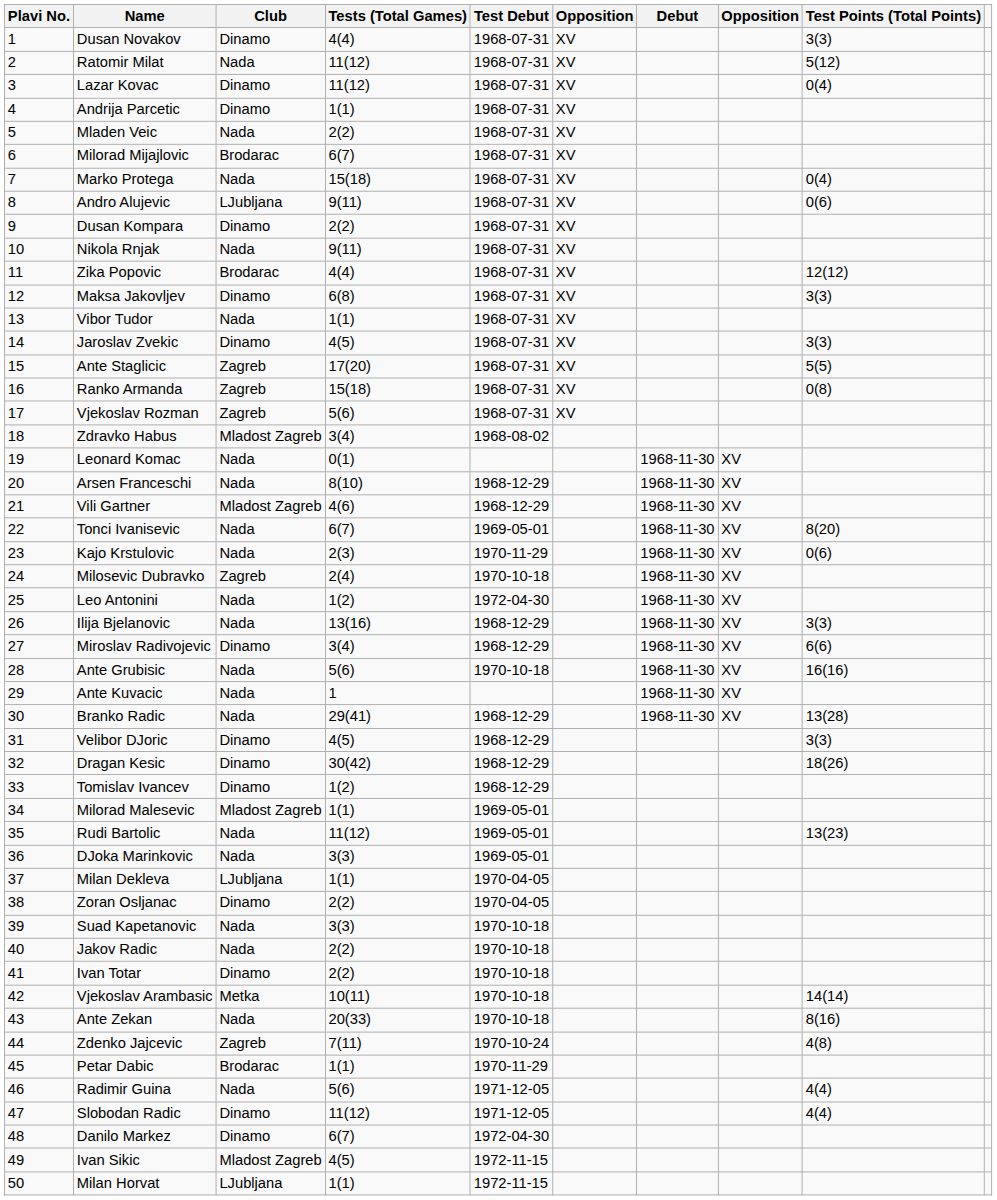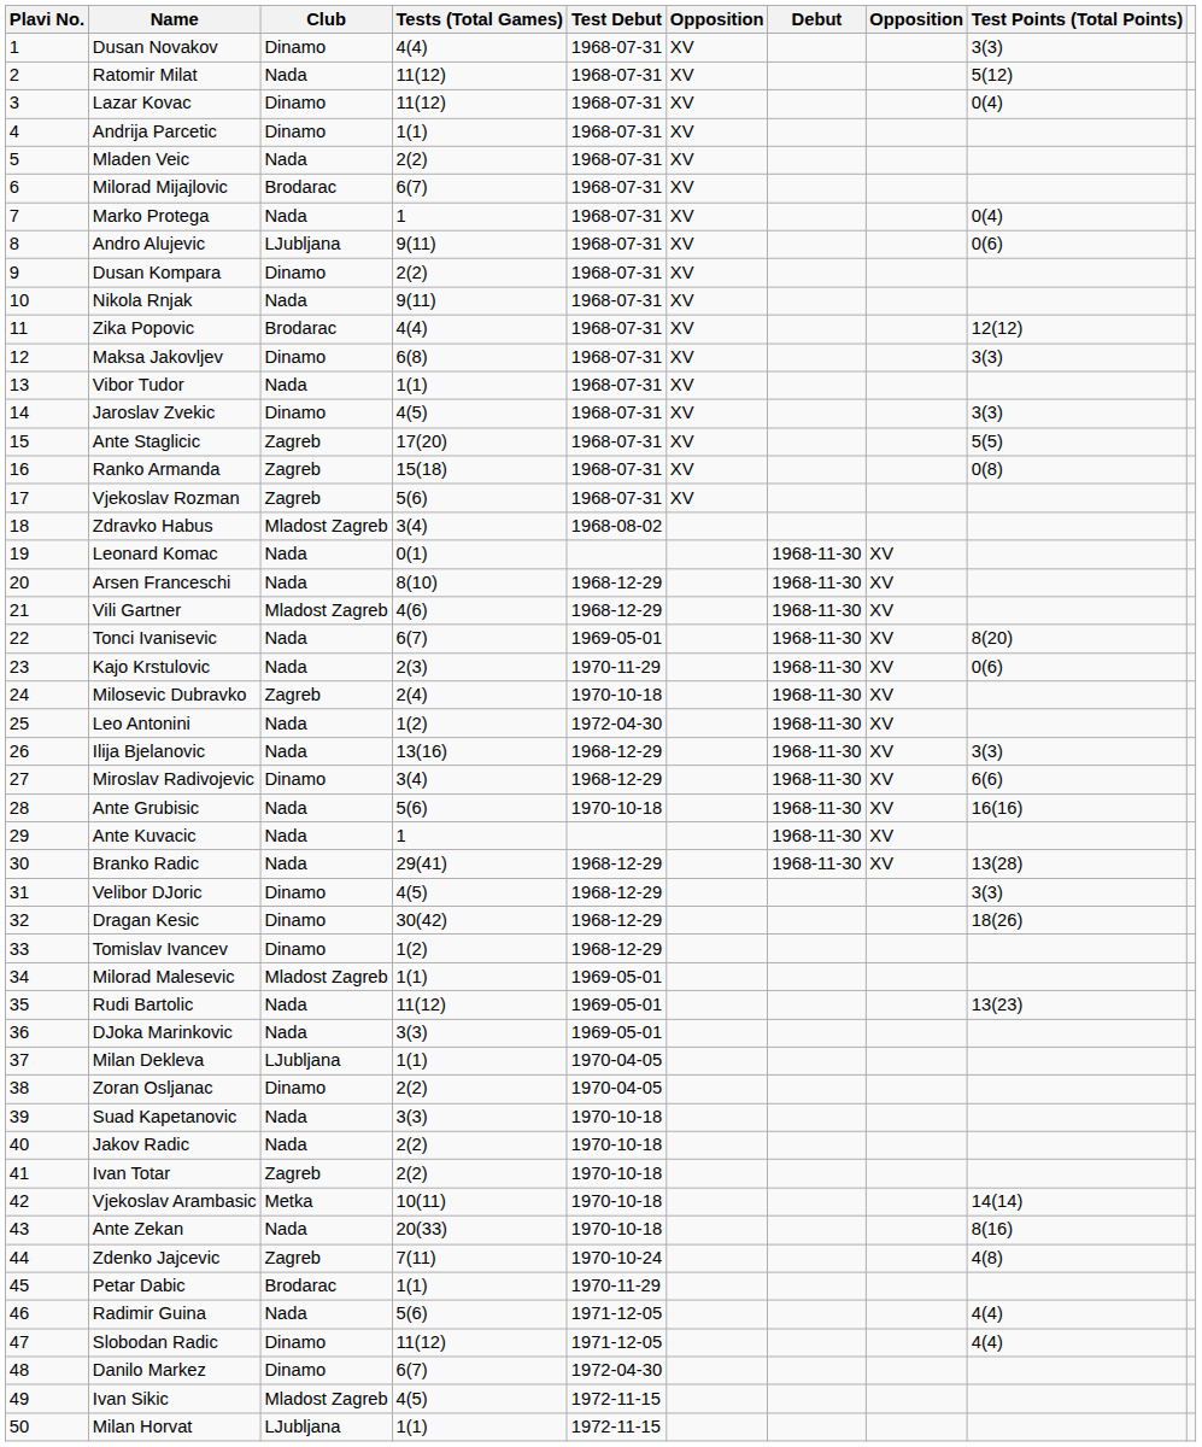Marko Protega | Tests (Total Games): 15(18) -> 1
Ivan Totar | Club: Dinamo -> Zagreb
